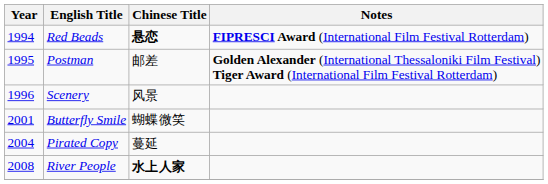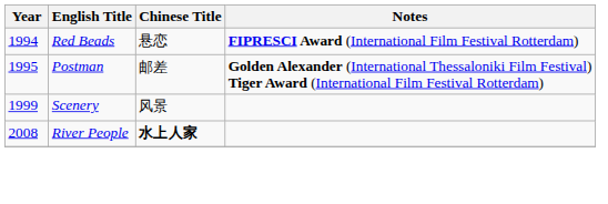Red Beads | Chinese Title: bold -> normal
Scenery | Year: 1996 -> 1999
- row: 2001 | Butterfly Smile | 蝴蝶微笑
- row: 2004 | Pirated Copy | 蔓延
